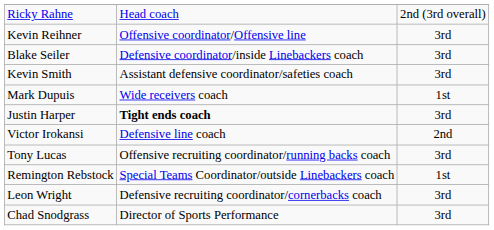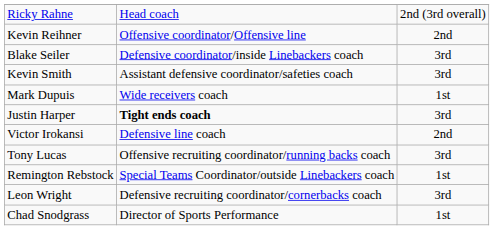Kevin Reihner | column 3: 3rd -> 2nd
Chad Snodgrass | column 3: 3rd -> 1st
